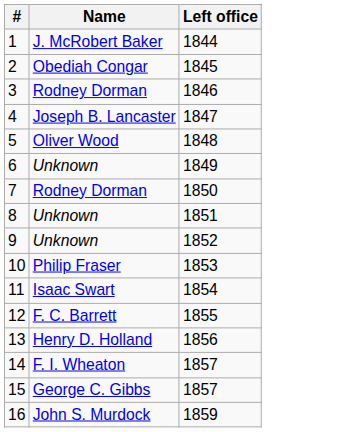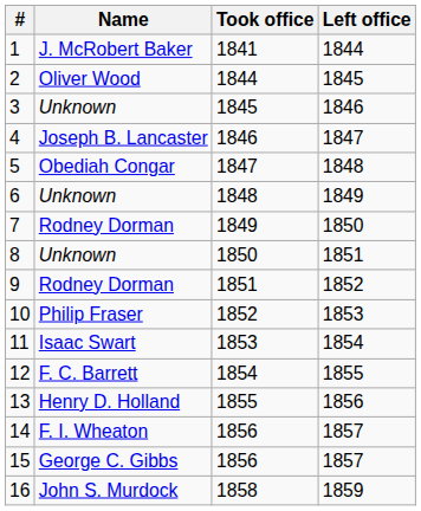+ column: Took office | 1841 | 1844 | 1845 | 1846 | 1847 | 1848 | 1849 | 1850 | 1851 | 1852 | 1853 | 1854 | 1855 | 1856 | 1856 | 1858
2 | Name: Obediah Congar -> Oliver Wood
3 | Name: Rodney Dorman -> Unknown
5 | Name: Oliver Wood -> Obediah Congar
9 | Name: Unknown -> Rodney Dorman
